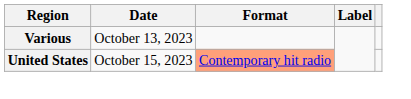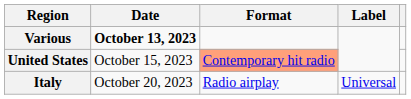Various | Date: normal -> bold
+ row: Italy | October 20, 2023 | Radio airplay | Universal
